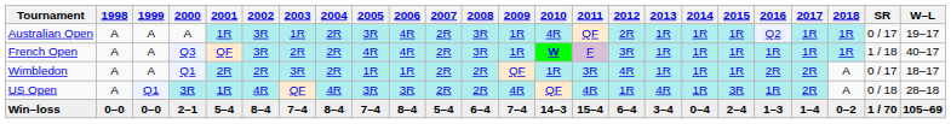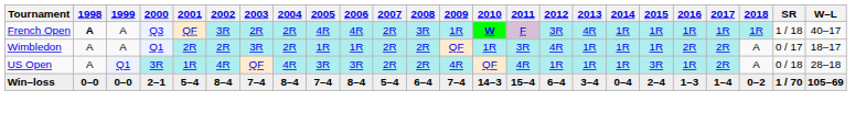- row: Australian Open | A | A | A | 1R | 3R | 1R | 2R | 3R | 4R | 2R | 3R | 1R | 4R | QF | 2R | 1R | 1R | 1R | Q2 | 1R | 1R | 0 / 17 | 19–17
French Open | 1998: normal -> bold
French Open | 2013: 1R -> 4R
US Open | 2013: 4R -> 1R
